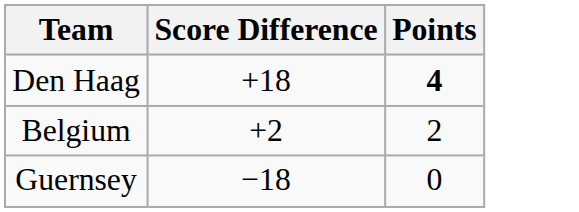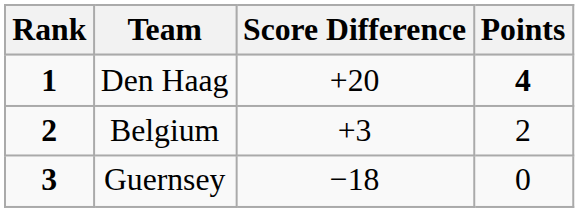+ column: Rank | 1 | 2 | 3
Den Haag | Score Difference: +18 -> +20
Belgium | Score Difference: +2 -> +3
